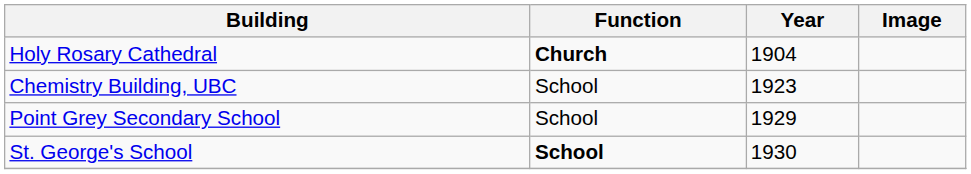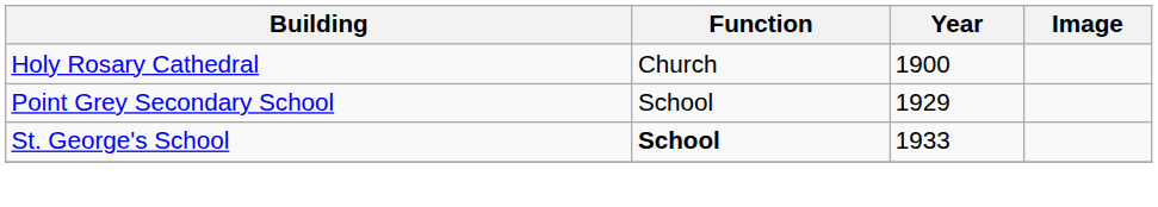Holy Rosary Cathedral | Function: bold -> normal
Holy Rosary Cathedral | Year: 1904 -> 1900
- row: Chemistry Building, UBC | School | 1923
St. George's School | Year: 1930 -> 1933
